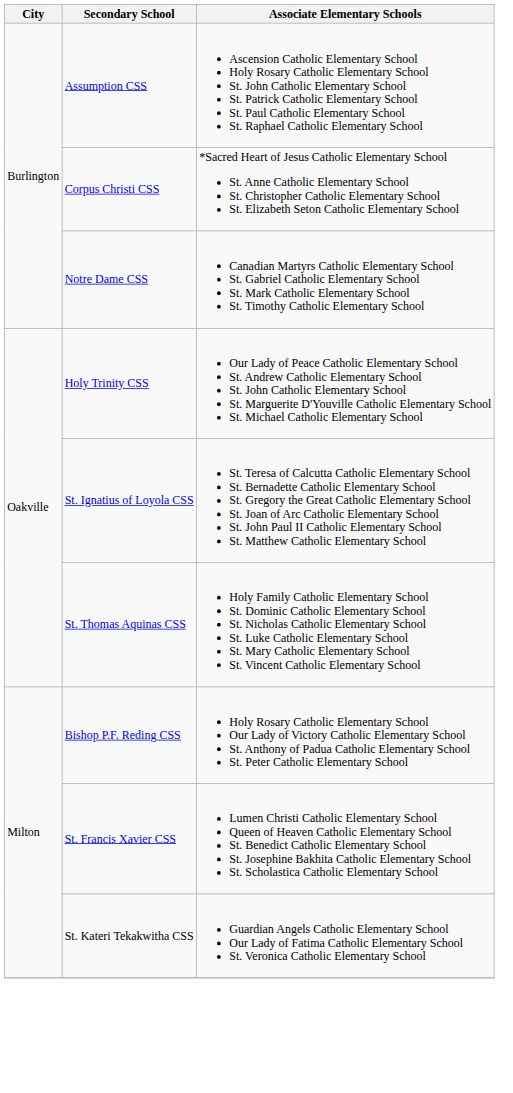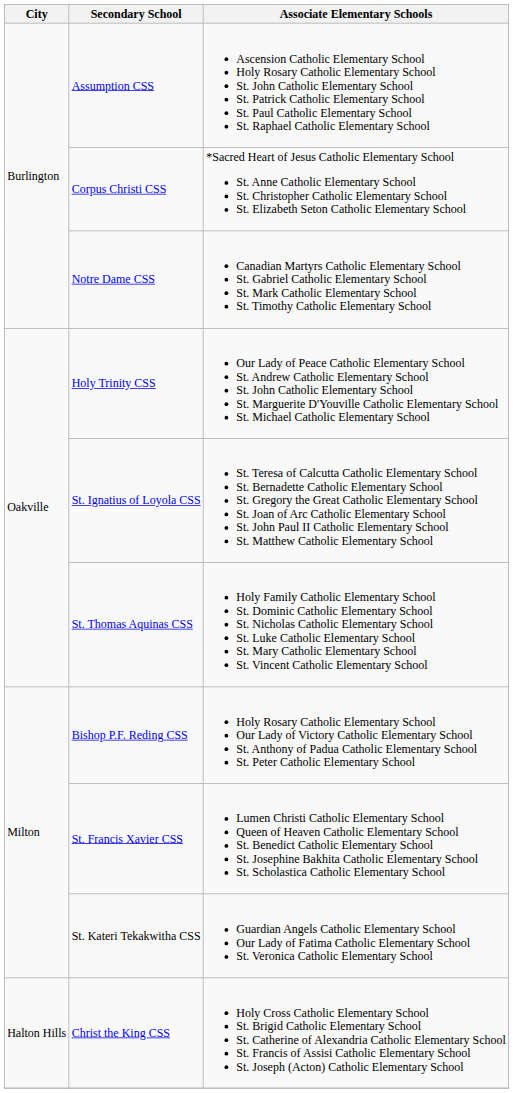+ row: Halton Hills | Christ the King CSS | Holy Cross Catholic Elementary School St. Brigid Catholic Elementary School St. Catherine of Alexandria Catholic Elementary School St. Francis of Assisi Catholic Elementary School St. Joseph (Acton) Catholic Elementary School
